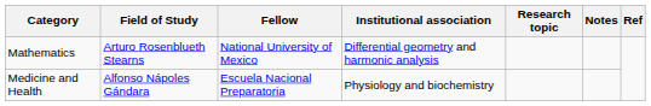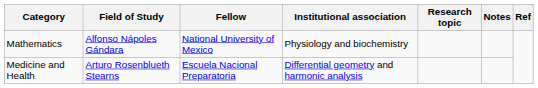Mathematics | Field of Study: Arturo Rosenblueth Stearns -> Alfonso Nápoles Gándara
Mathematics | Institutional association: Differential geometry and harmonic analysis -> Physiology and biochemistry
Medicine and Health | Field of Study: Alfonso Nápoles Gándara -> Arturo Rosenblueth Stearns
Medicine and Health | Institutional association: Physiology and biochemistry -> Differential geometry and harmonic analysis
